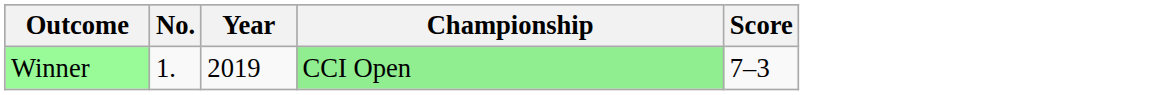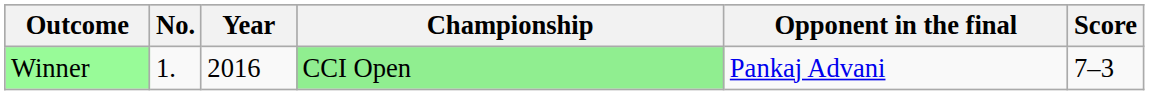+ column: Opponent in the final | Pankaj Advani
Winner | Year: 2019 -> 2016
